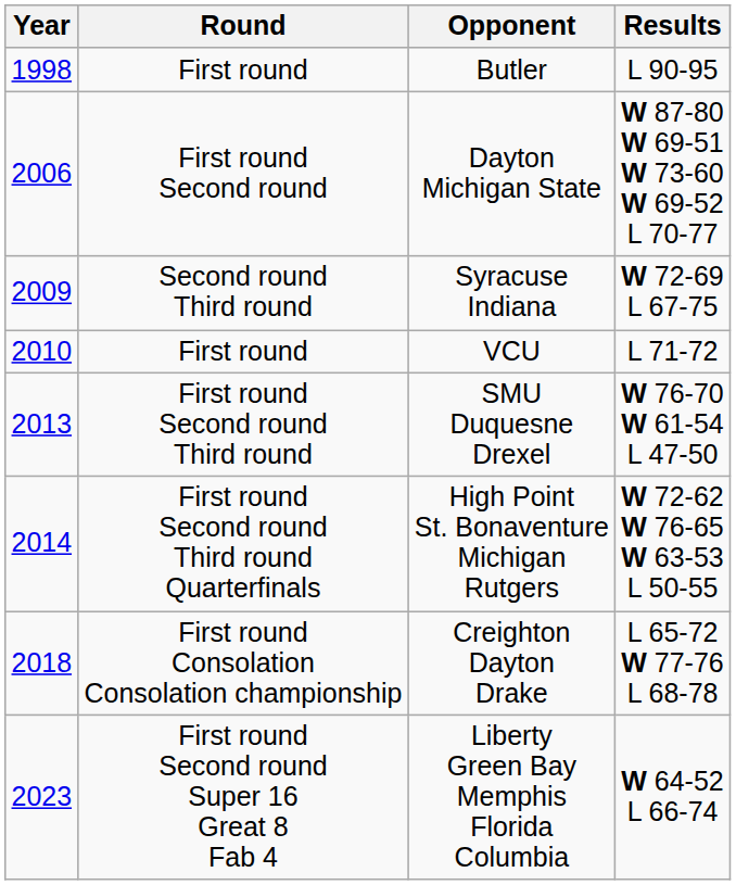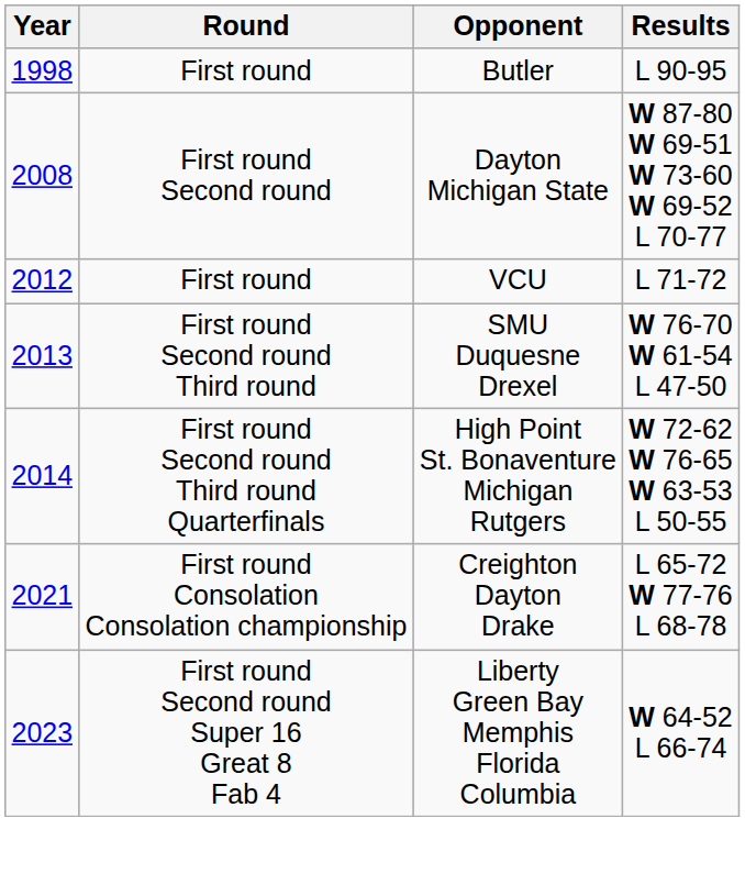Dayton Michigan State | Year: 2006 -> 2008
- row: 2009 | Second round Third round | Syracuse Indiana | W 72-69 L 67-75
VCU | Year: 2010 -> 2012
Creighton Dayton Drake | Year: 2018 -> 2021
